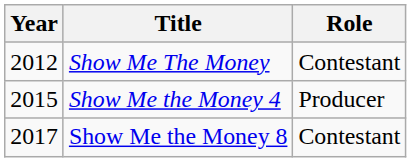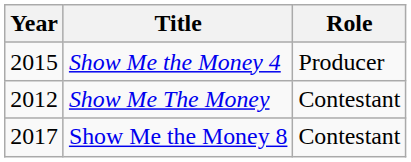rows swapped: Show Me The Money <-> Show Me the Money 4
